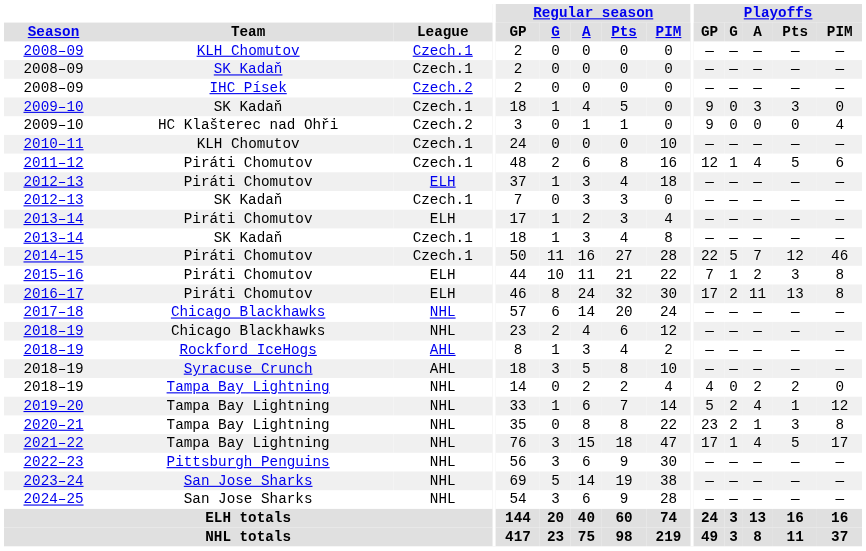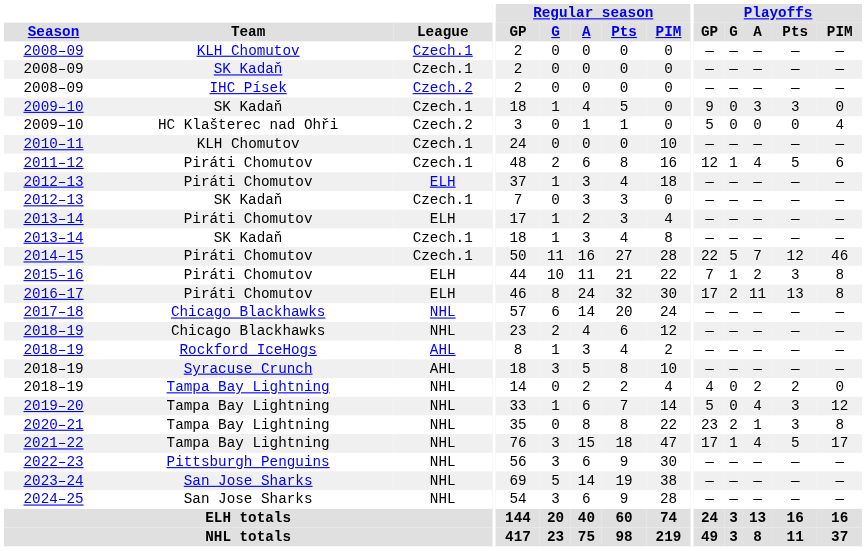2009–10 / HC Klašterec nad Ohři | Playoffs / GP: 9 -> 5
2019–20 | Playoffs / G: 2 -> 0
2019–20 | Playoffs / Pts: 1 -> 3
